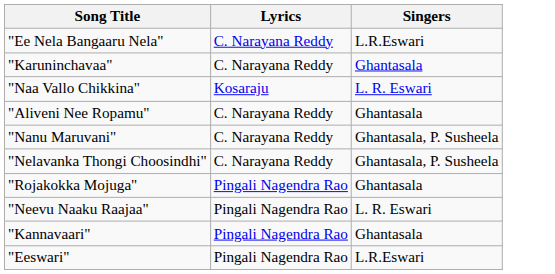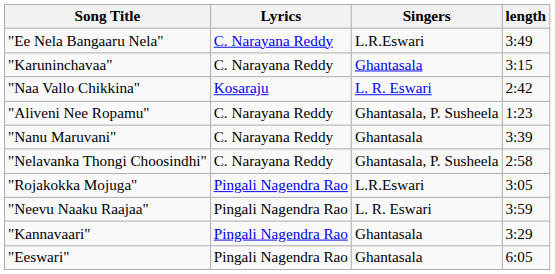+ column: length | 3:49 | 3:15 | 2:42 | 1:23 | 3:39 | 2:58 | 3:05 | 3:59 | 3:29 | 6:05
"Aliveni Nee Ropamu" | Singers: Ghantasala -> Ghantasala, P. Susheela
"Nanu Maruvani" | Singers: Ghantasala, P. Susheela -> Ghantasala
"Rojakokka Mojuga" | Singers: Ghantasala -> L.R.Eswari
"Eeswari" | Singers: L.R.Eswari -> Ghantasala
